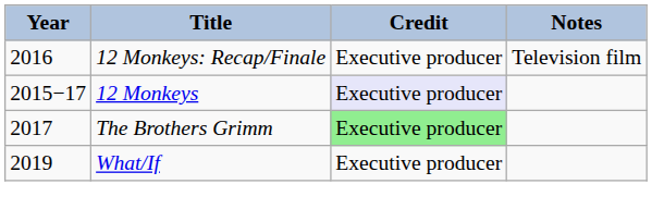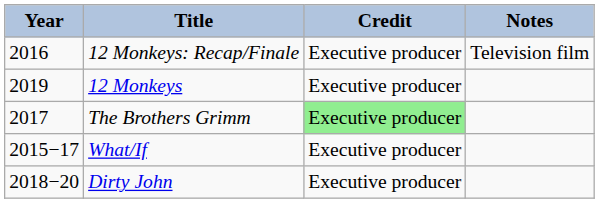12 Monkeys | Year: 2015−17 -> 2019
12 Monkeys | Credit: lavender background -> no background
What/If | Year: 2019 -> 2015−17
+ row: 2018−20 | Dirty John | Executive producer
